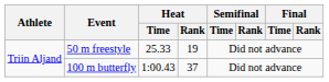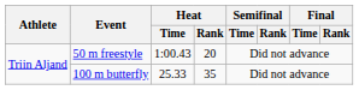50 m freestyle | Heat / Time: 25.33 -> 1:00.43
50 m freestyle | Heat / Rank: 19 -> 20
100 m butterfly | Heat / Time: 1:00.43 -> 25.33
100 m butterfly | Heat / Rank: 37 -> 35
